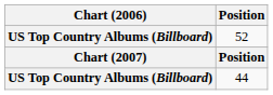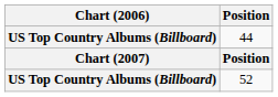rows swapped: 52 <-> 44
